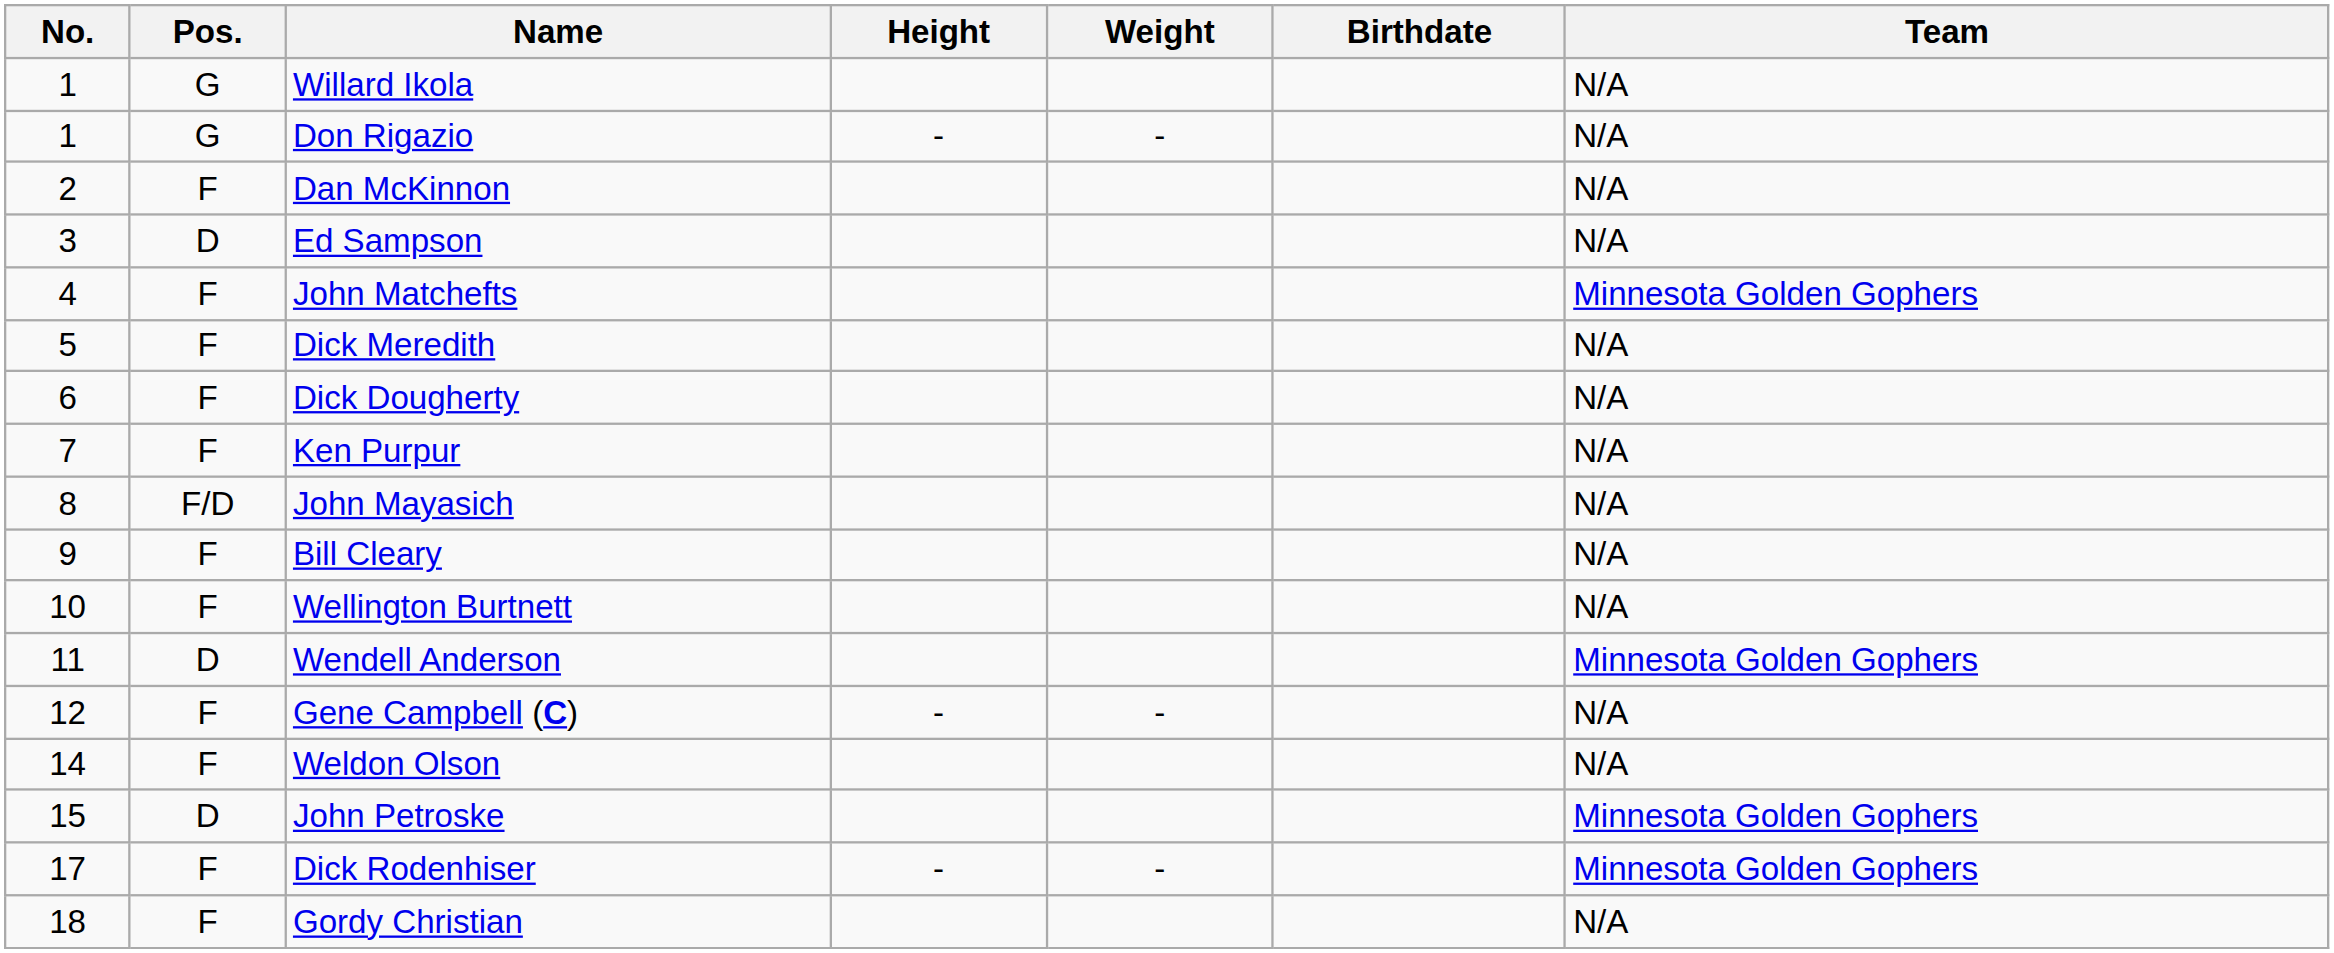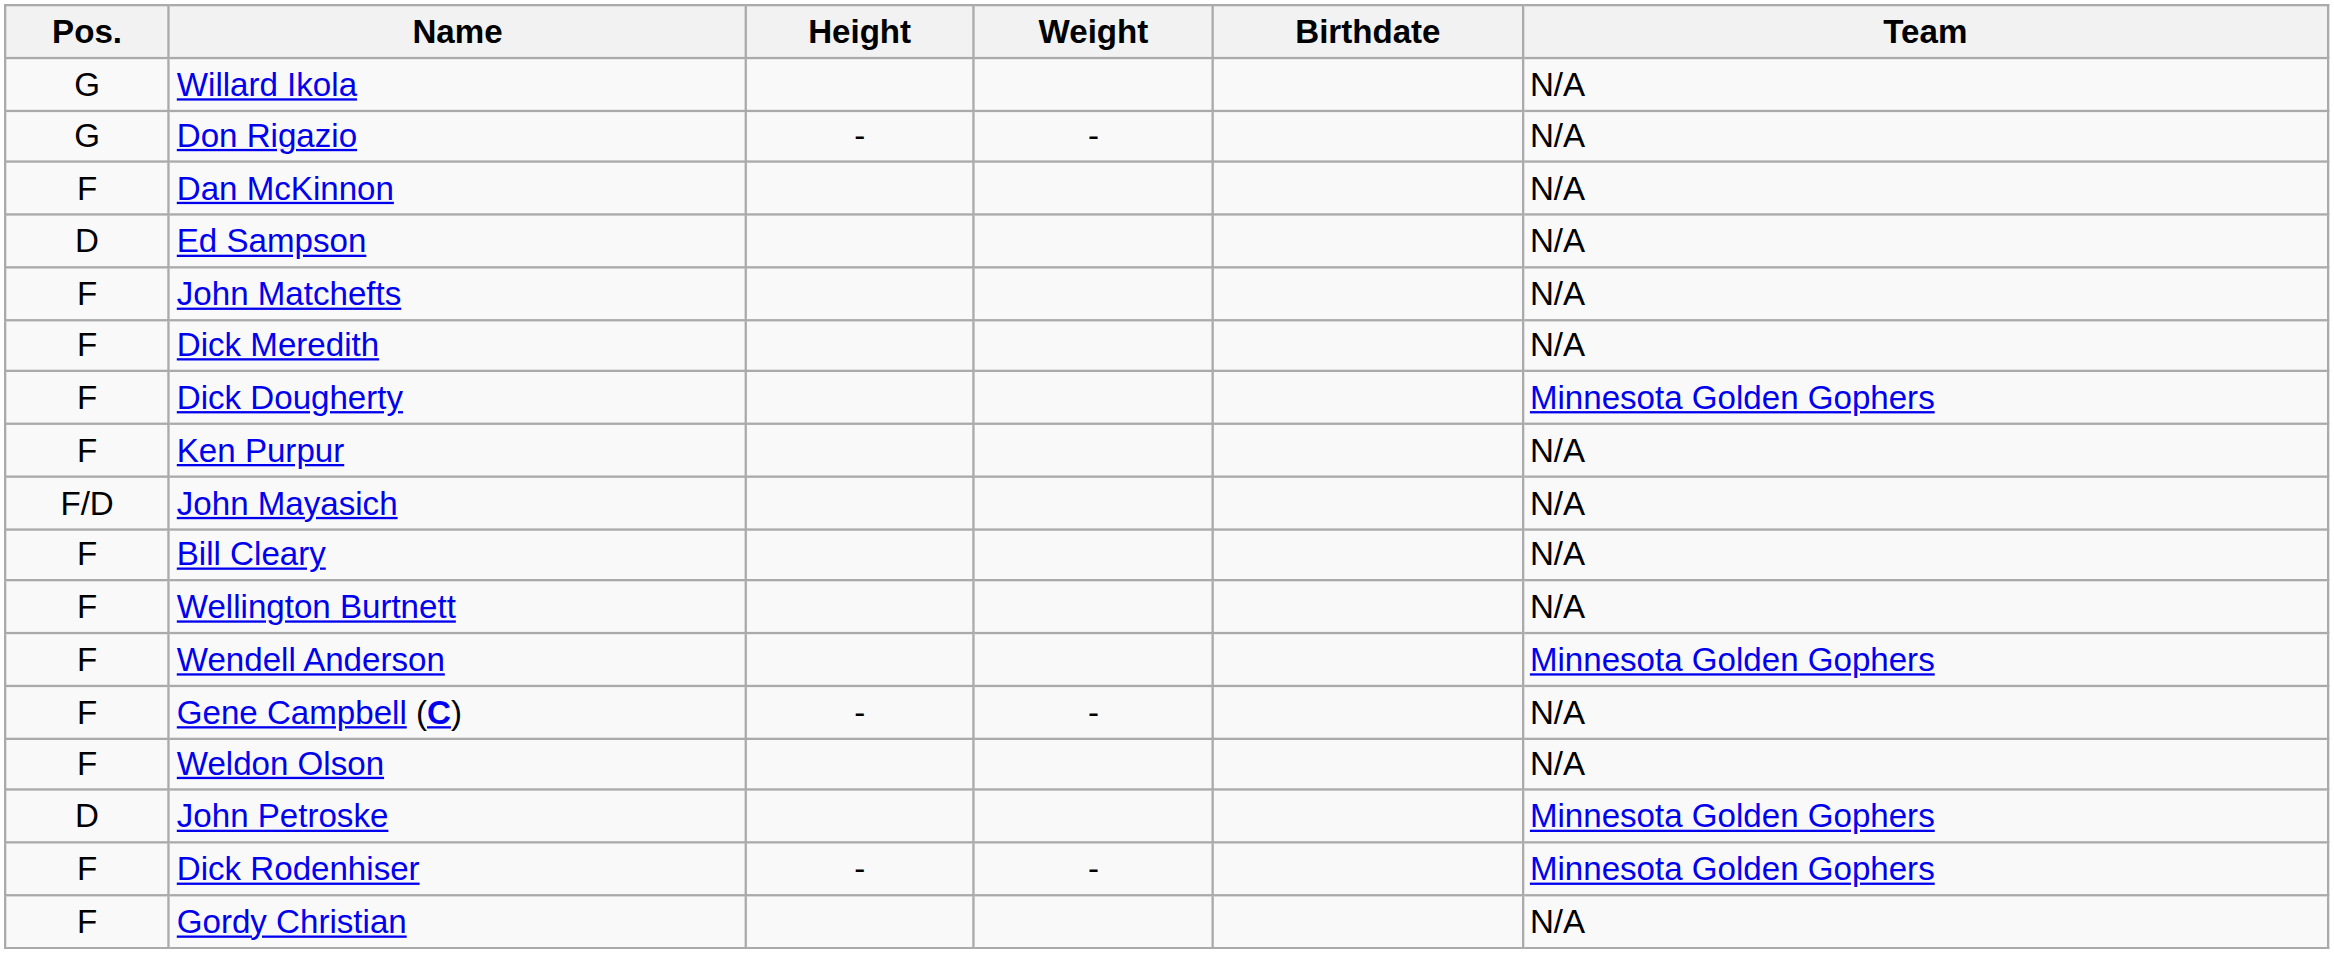- column: No. | 1 | 1 | 2 | 3 | 4 | 5 | 6 | 7 | 8 | 9 | 10 | 11 | 12 | 14 | 15 | 17 | 18
John Matchefts | Team: Minnesota Golden Gophers -> N/A
Dick Dougherty | Team: N/A -> Minnesota Golden Gophers
Wendell Anderson | Pos.: D -> F
